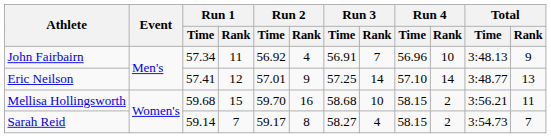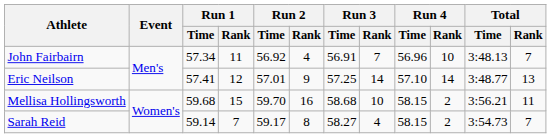John Fairbairn | Total / Rank: 9 -> 7
